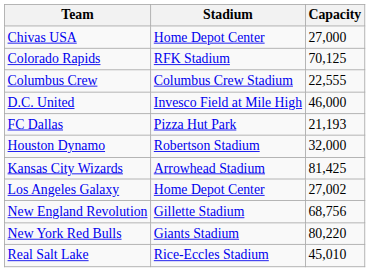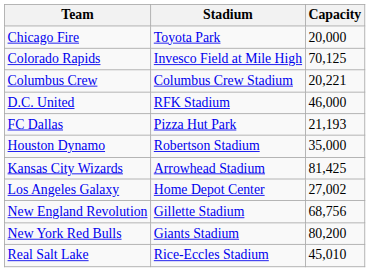+ row: Chicago Fire | Toyota Park | 20,000
- row: Chivas USA | Home Depot Center | 27,000
Colorado Rapids | Stadium: RFK Stadium -> Invesco Field at Mile High
Columbus Crew | Capacity: 22,555 -> 20,221
D.C. United | Stadium: Invesco Field at Mile High -> RFK Stadium
Houston Dynamo | Capacity: 32,000 -> 35,000
New York Red Bulls | Capacity: 80,220 -> 80,200
